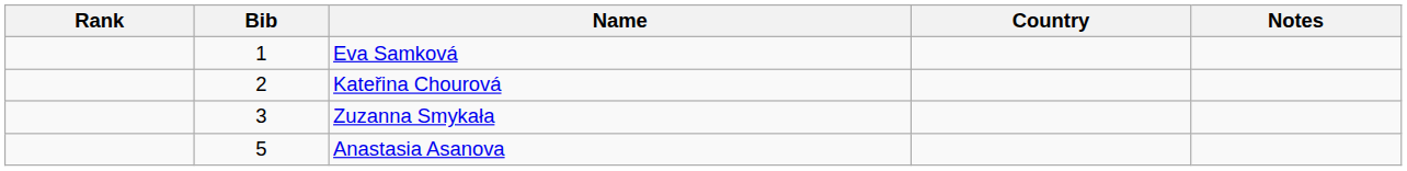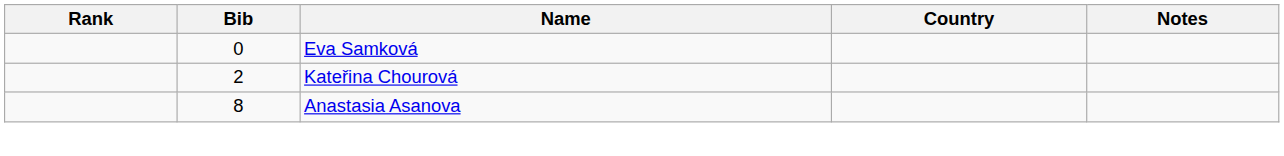Eva Samková | Bib: 1 -> 0
- row: 3 | Zuzanna Smykała
Anastasia Asanova | Bib: 5 -> 8
